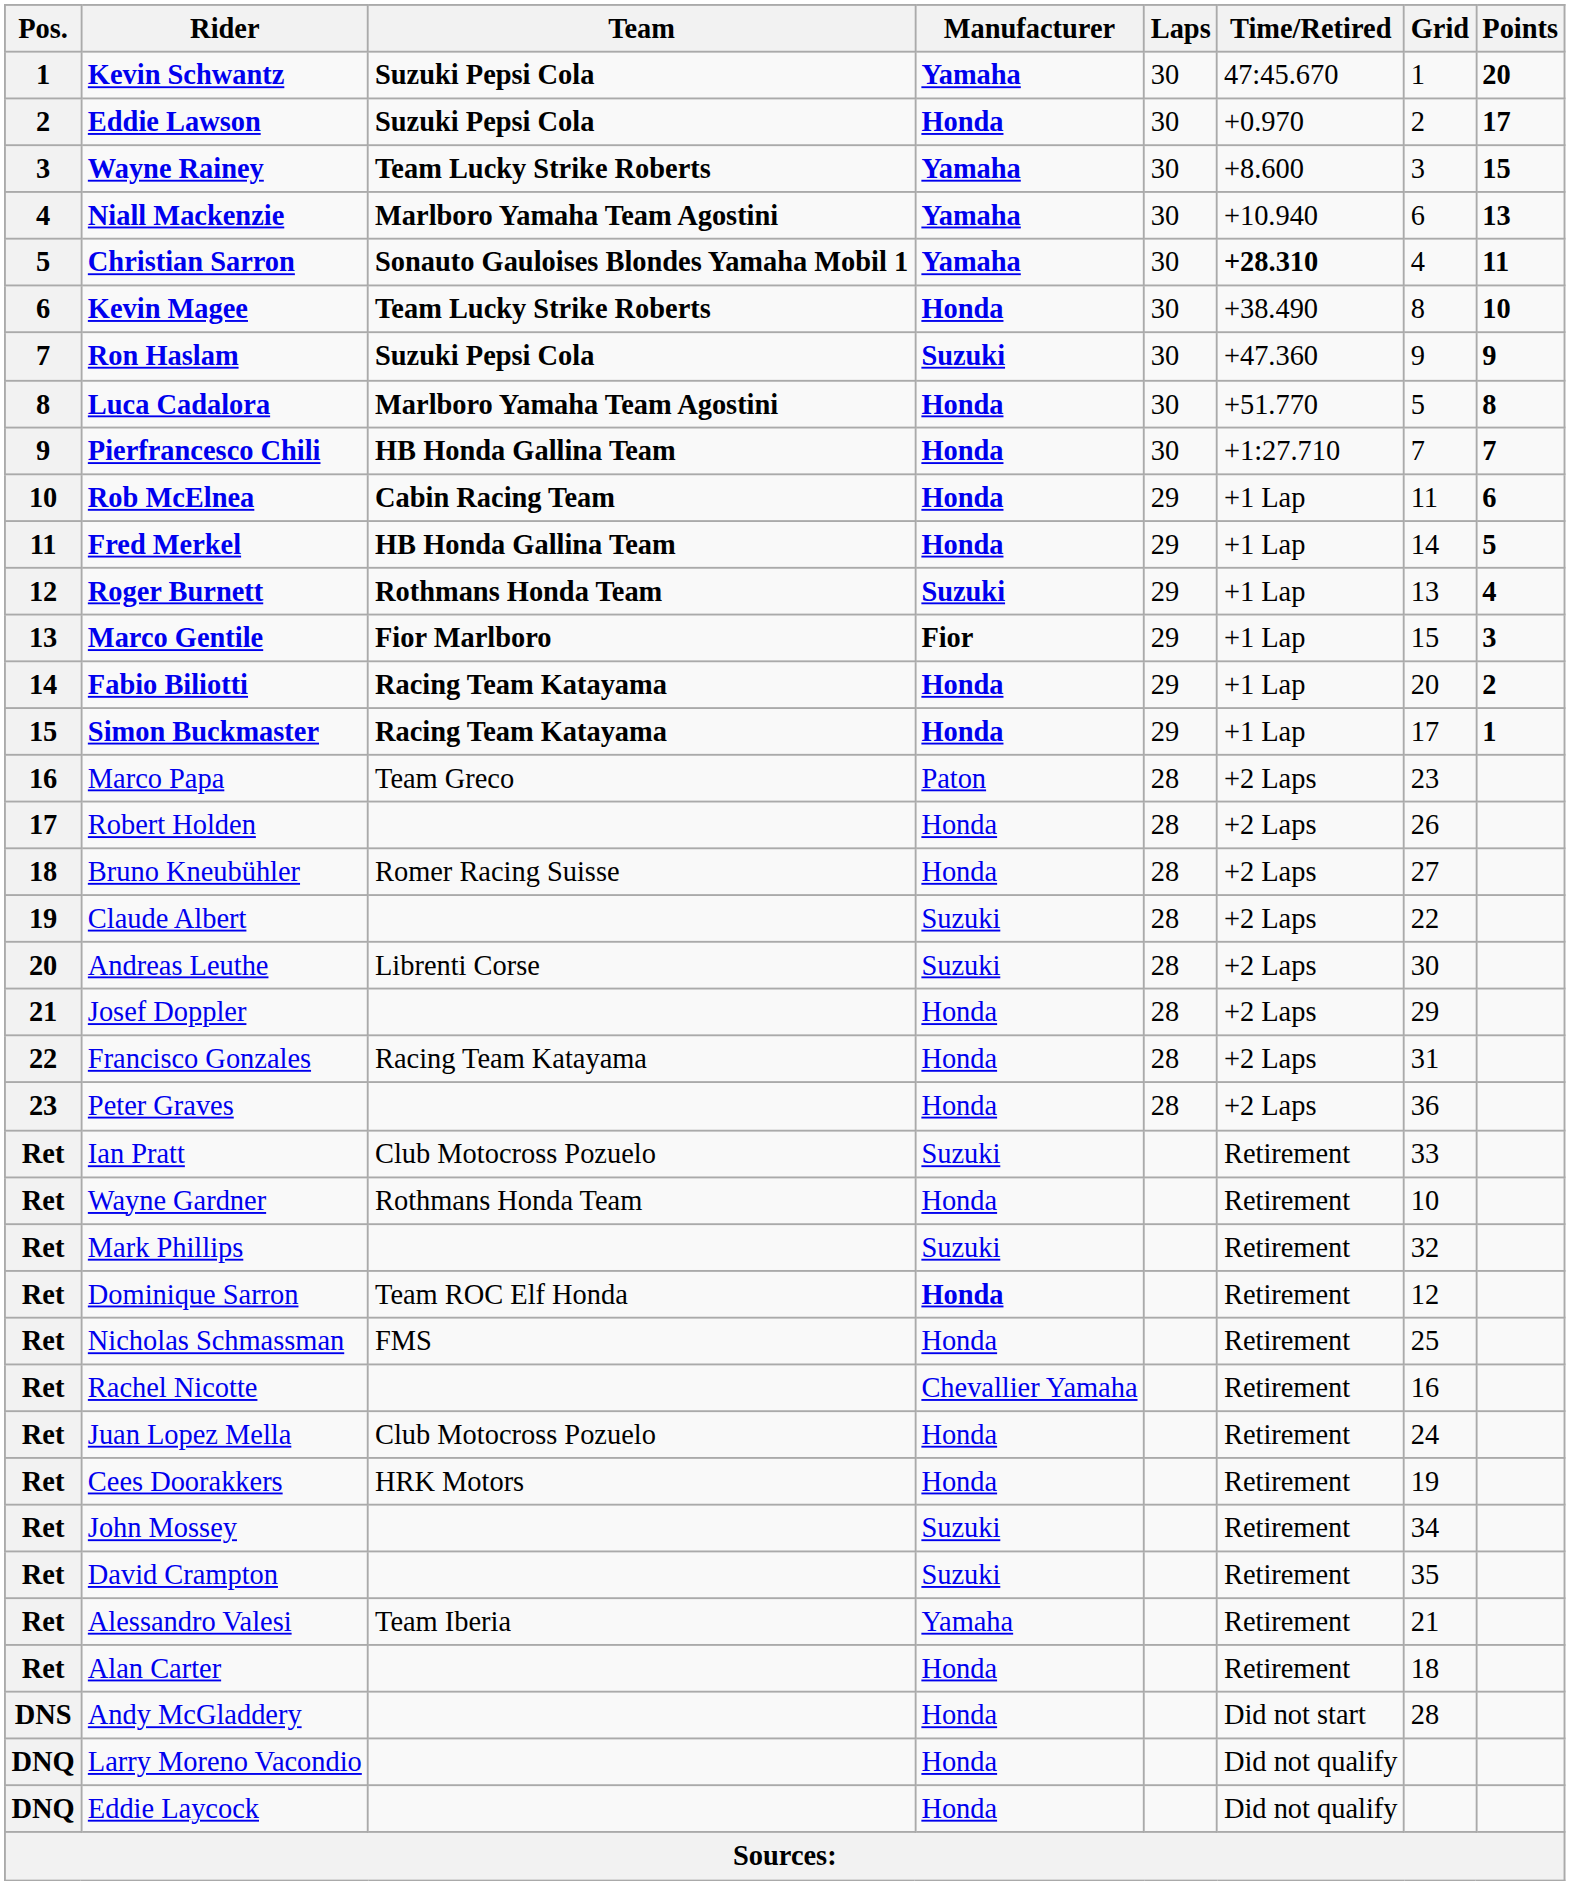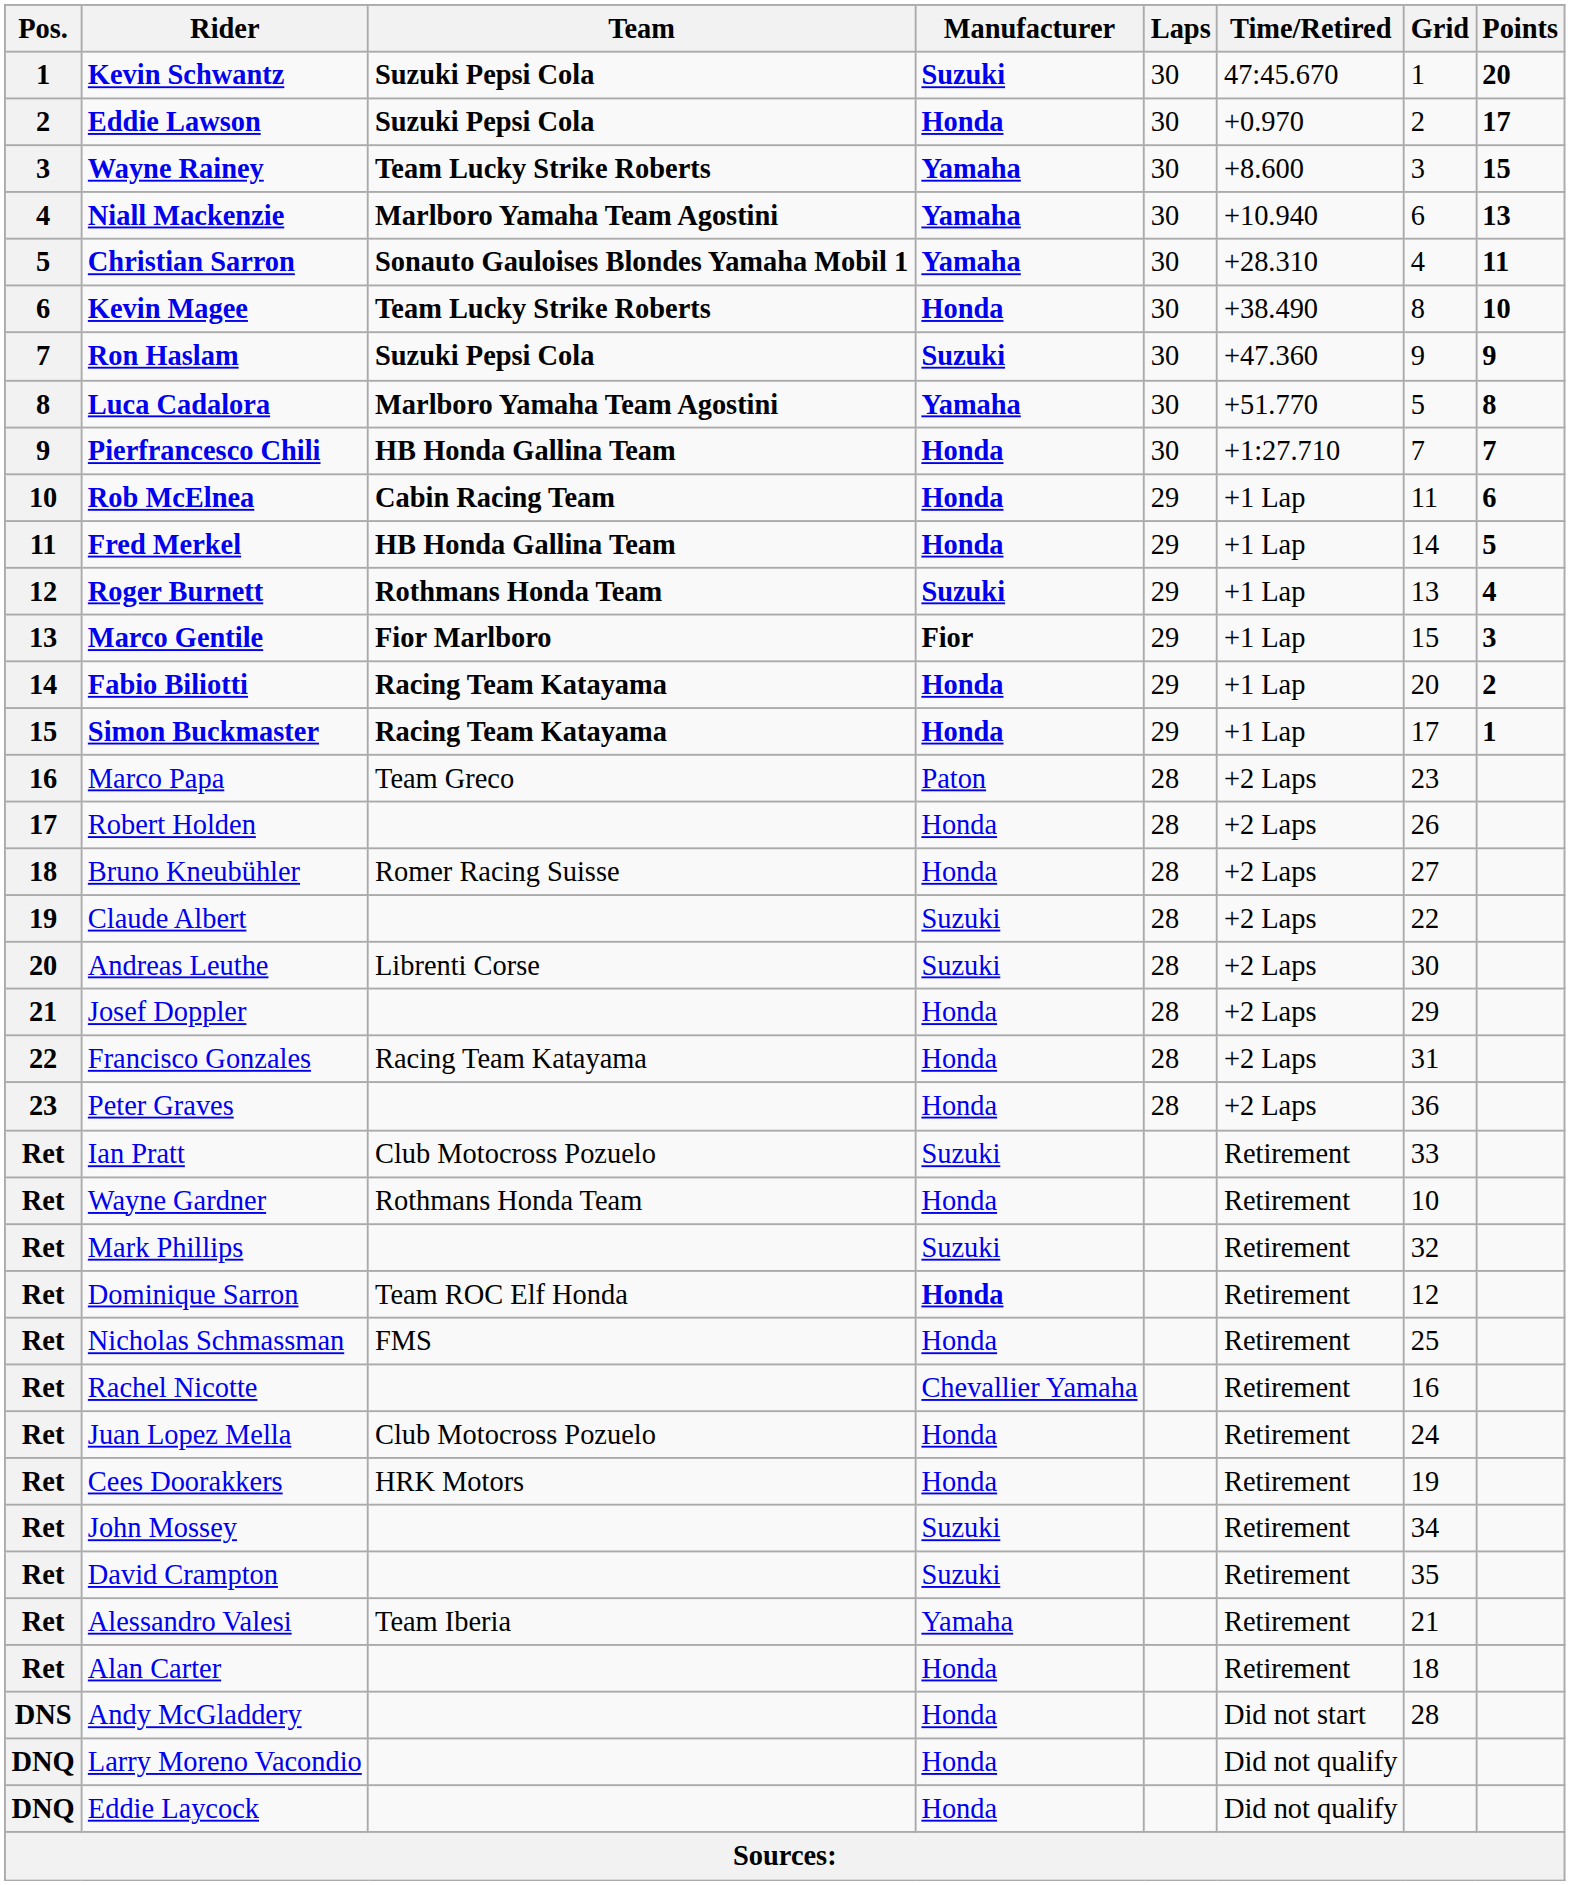Kevin Schwantz | Manufacturer: Yamaha -> Suzuki
Christian Sarron | Time/Retired: bold -> normal
Luca Cadalora | Manufacturer: Honda -> Yamaha
